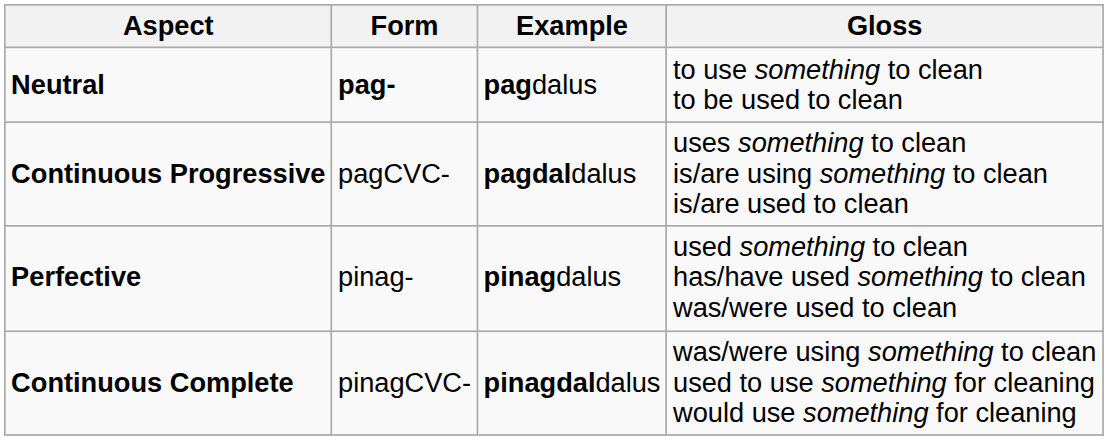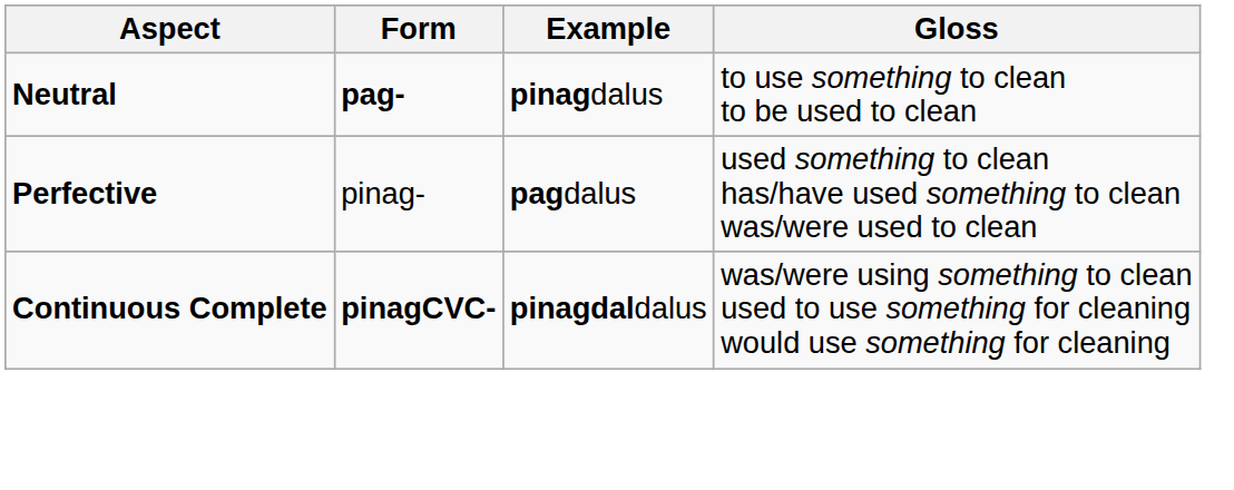Neutral | Example: pagdalus -> pinagdalus
- row: Continuous Progressive | pagCVC- | pagdaldalus | uses something to clean is/are using something to clean is/are used to clean
Perfective | Example: pinagdalus -> pagdalus
Continuous Complete | Form: normal -> bold
